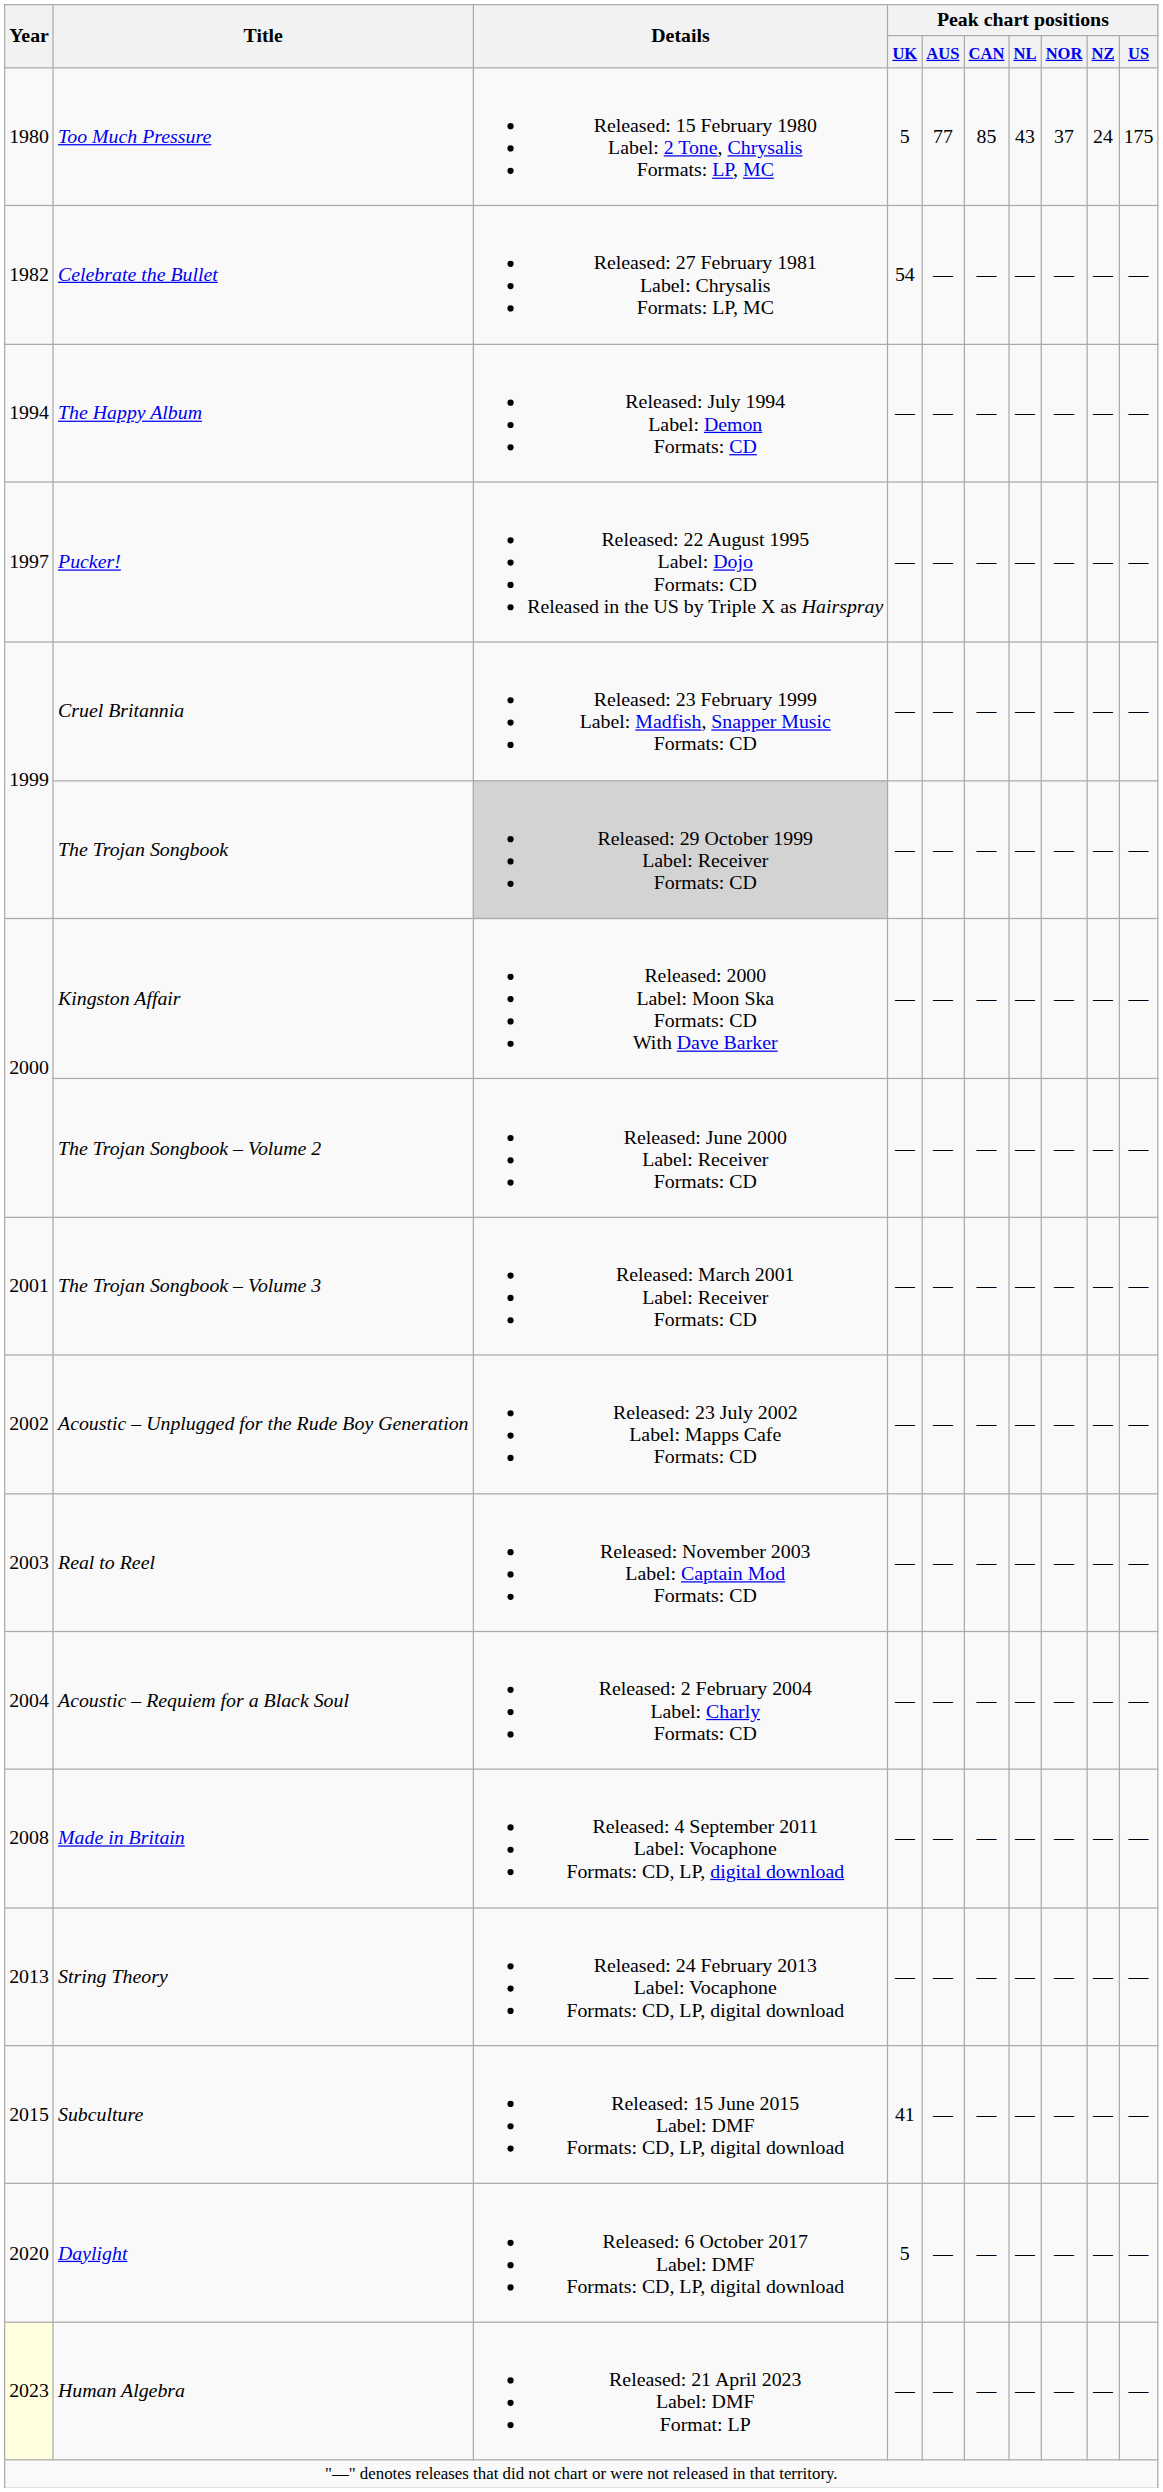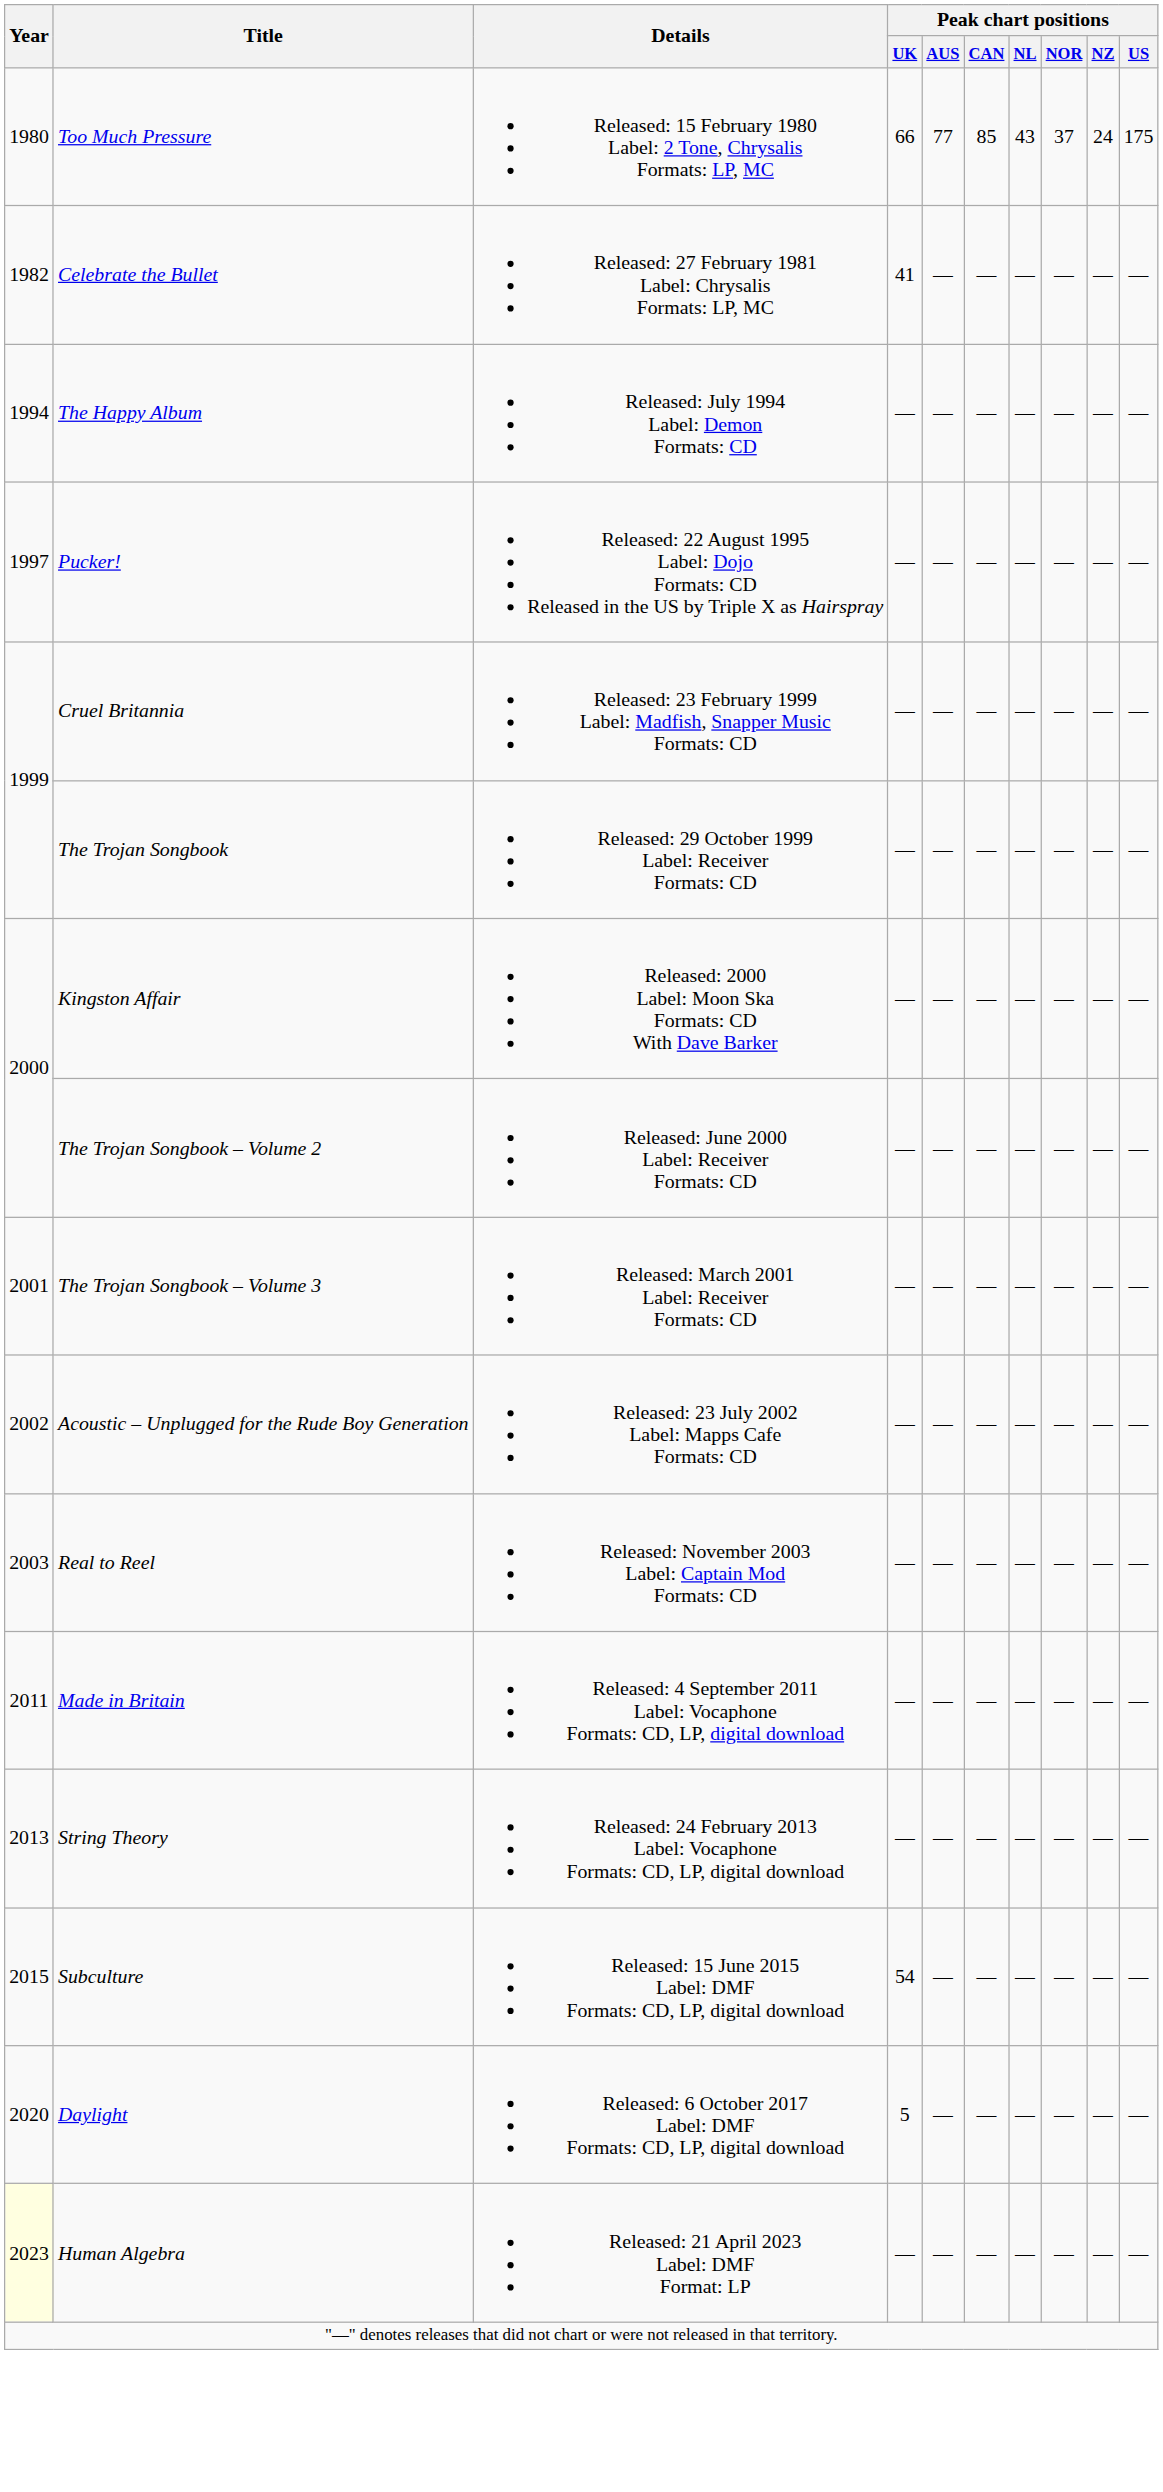Too Much Pressure | Peak chart positions / UK: 5 -> 66
Celebrate the Bullet | Peak chart positions / UK: 54 -> 41
The Trojan Songbook | Details: lightgrey background -> no background
- row: 2004 | Acoustic – Requiem for a Black Soul | Released: 2 February 2004 Label: Charly Formats: CD | — | — | — | — | — | — | —
Made in Britain | Year: 2008 -> 2011
Subculture | Peak chart positions / UK: 41 -> 54
